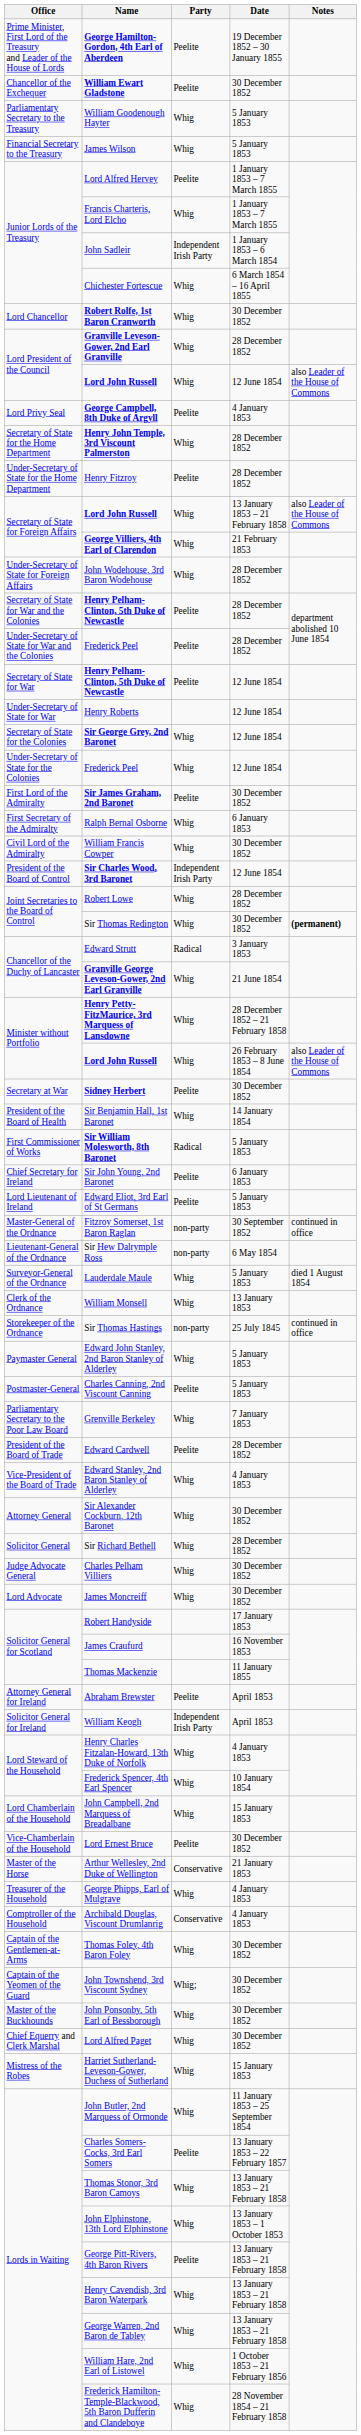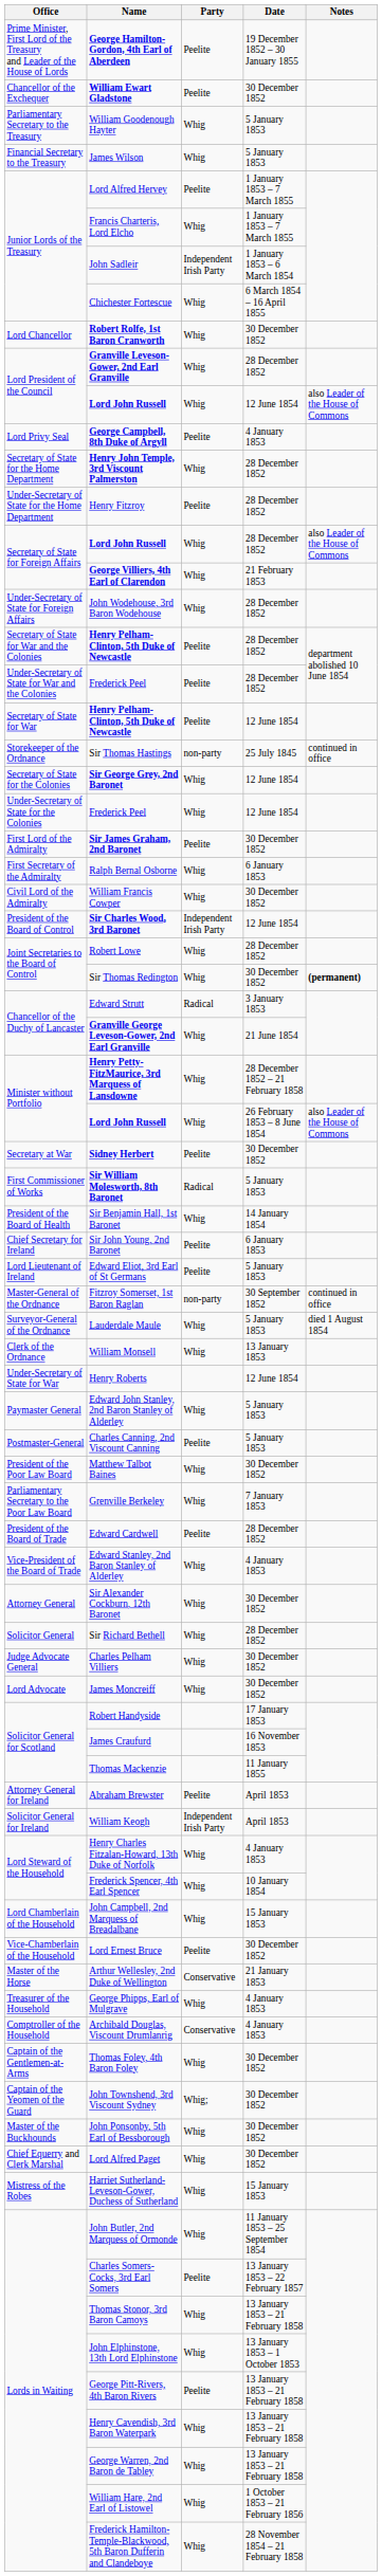Secretary of State for Foreign Affairs / Lord John Russell | Date: 13 January 1853 – 21 February 1858 -> 28 December 1852
rows swapped: Henry Roberts <-> Sir Thomas Hastings
rows swapped: Sir William Molesworth, 8th Baronet <-> Sir Benjamin Hall, 1st Baronet
- row: Lieutenant-General of the Ordnance | Sir Hew Dalrymple Ross | non-party | 6 May 1854
+ row: President of the Poor Law Board | Matthew Talbot Baines | Whig | 30 December 1852
